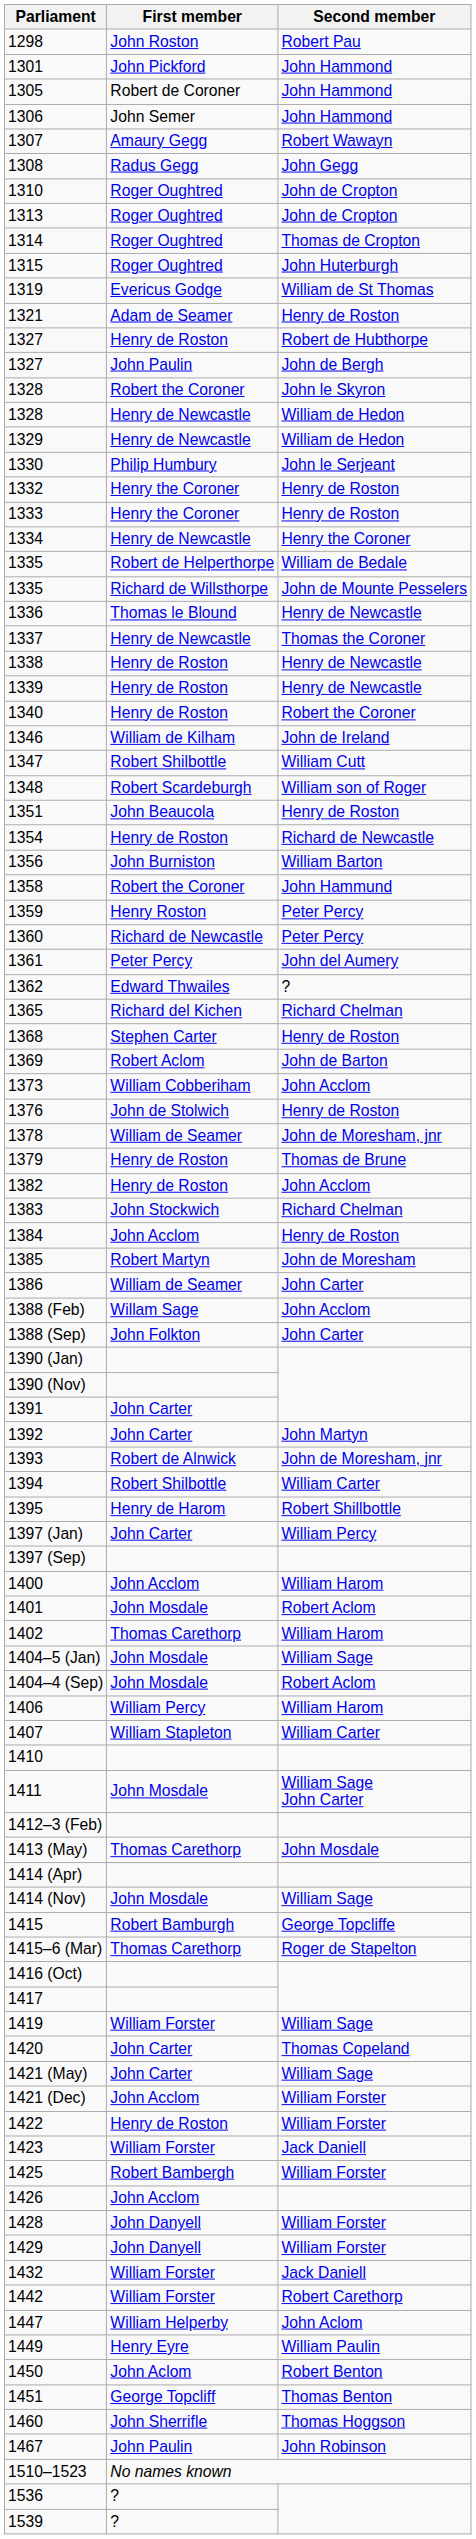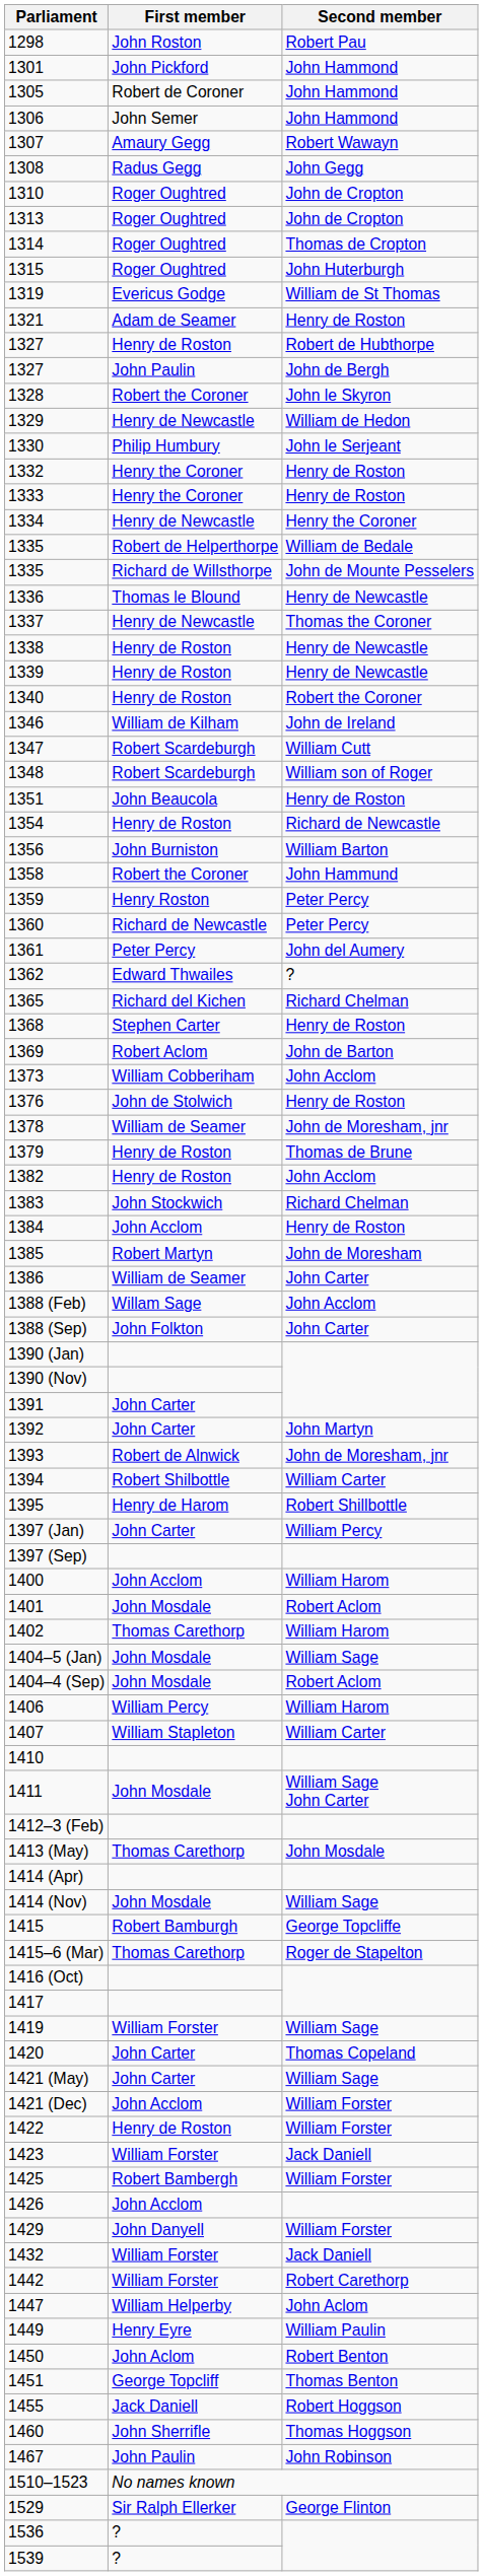- row: 1328 | Henry de Newcastle | William de Hedon
1347 | First member: Robert Shilbottle -> Robert Scardeburgh
- row: 1428 | John Danyell | William Forster
+ row: 1455 | Jack Daniell | Robert Hoggson
+ row: 1529 | Sir Ralph Ellerker | George Flinton
